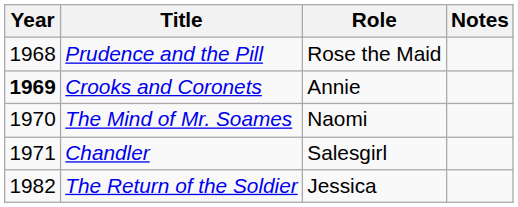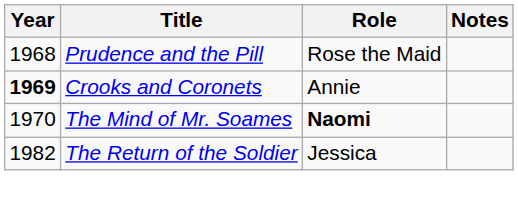The Mind of Mr. Soames | Role: normal -> bold
- row: 1971 | Chandler | Salesgirl
